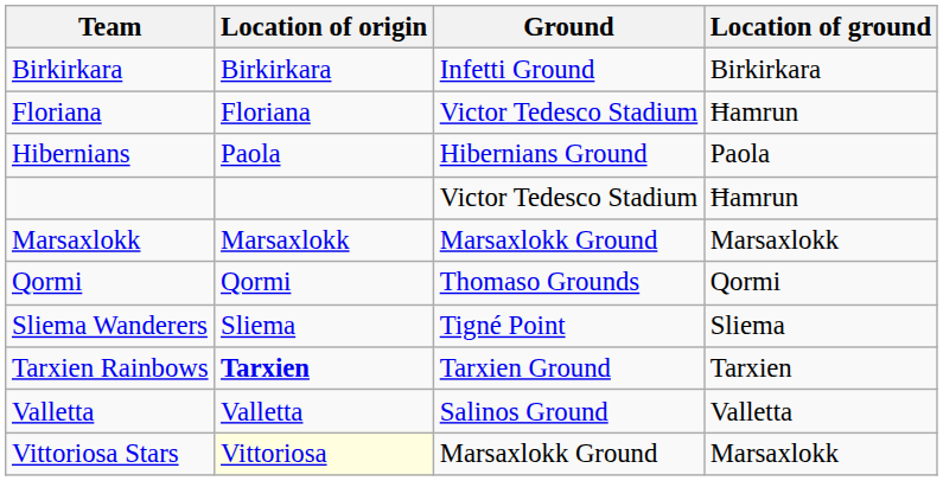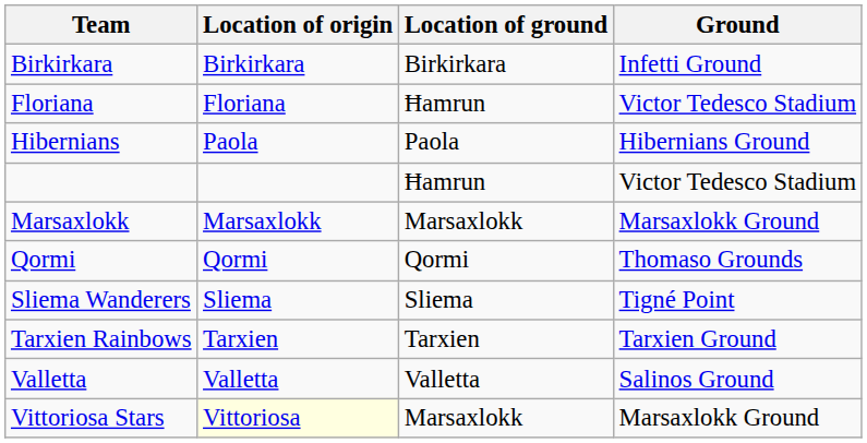columns swapped: Ground <-> Location of ground
Tarxien Rainbows | Location of origin: bold -> normal
